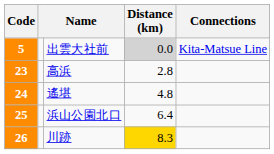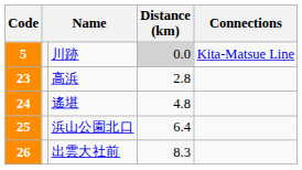5 | column 3: 出雲大社前 -> 川跡
26 | column 3: 川跡 -> 出雲大社前
26 | Distance (km): gold background -> no background
